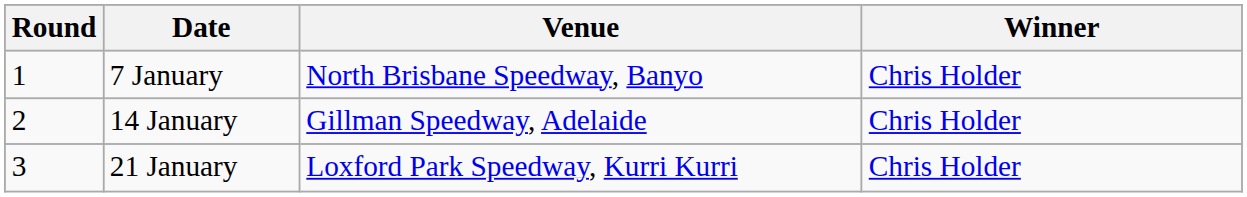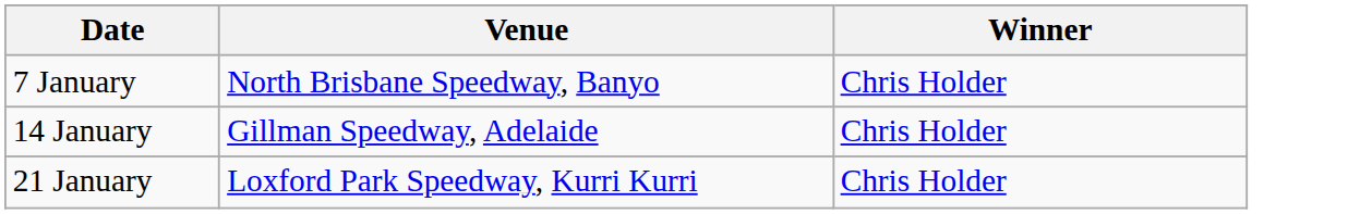- column: Round | 1 | 2 | 3
